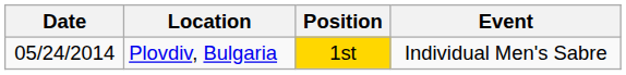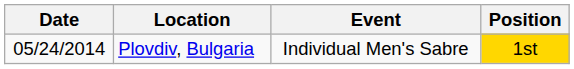columns swapped: Event <-> Position
